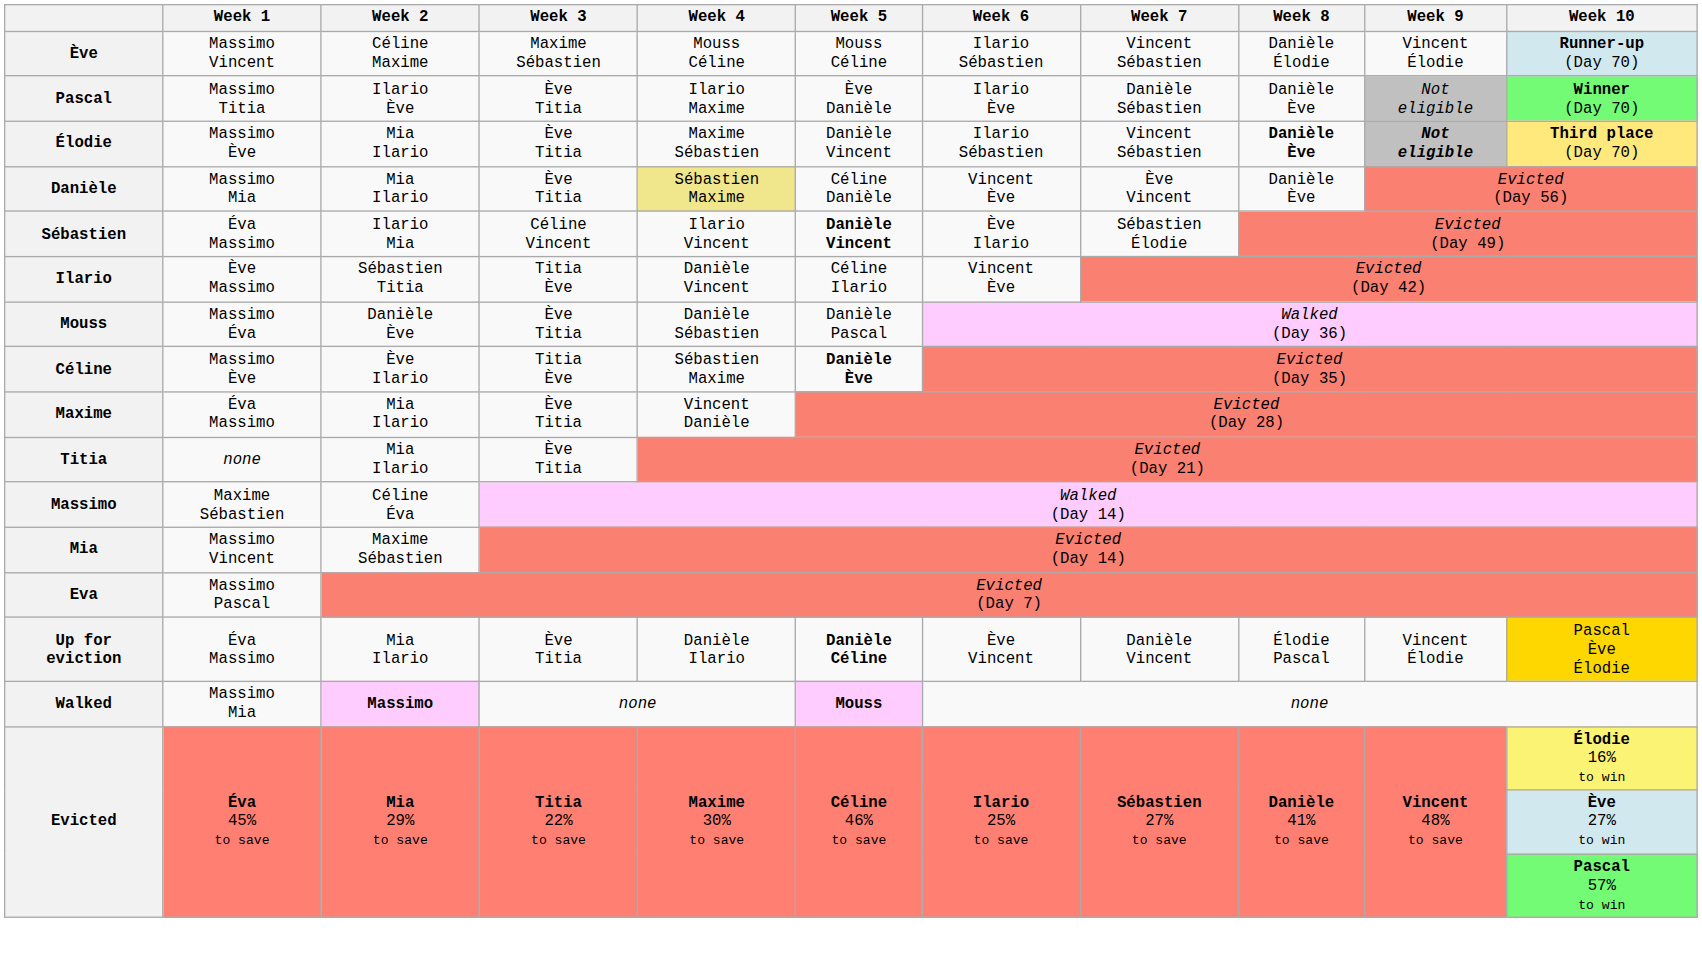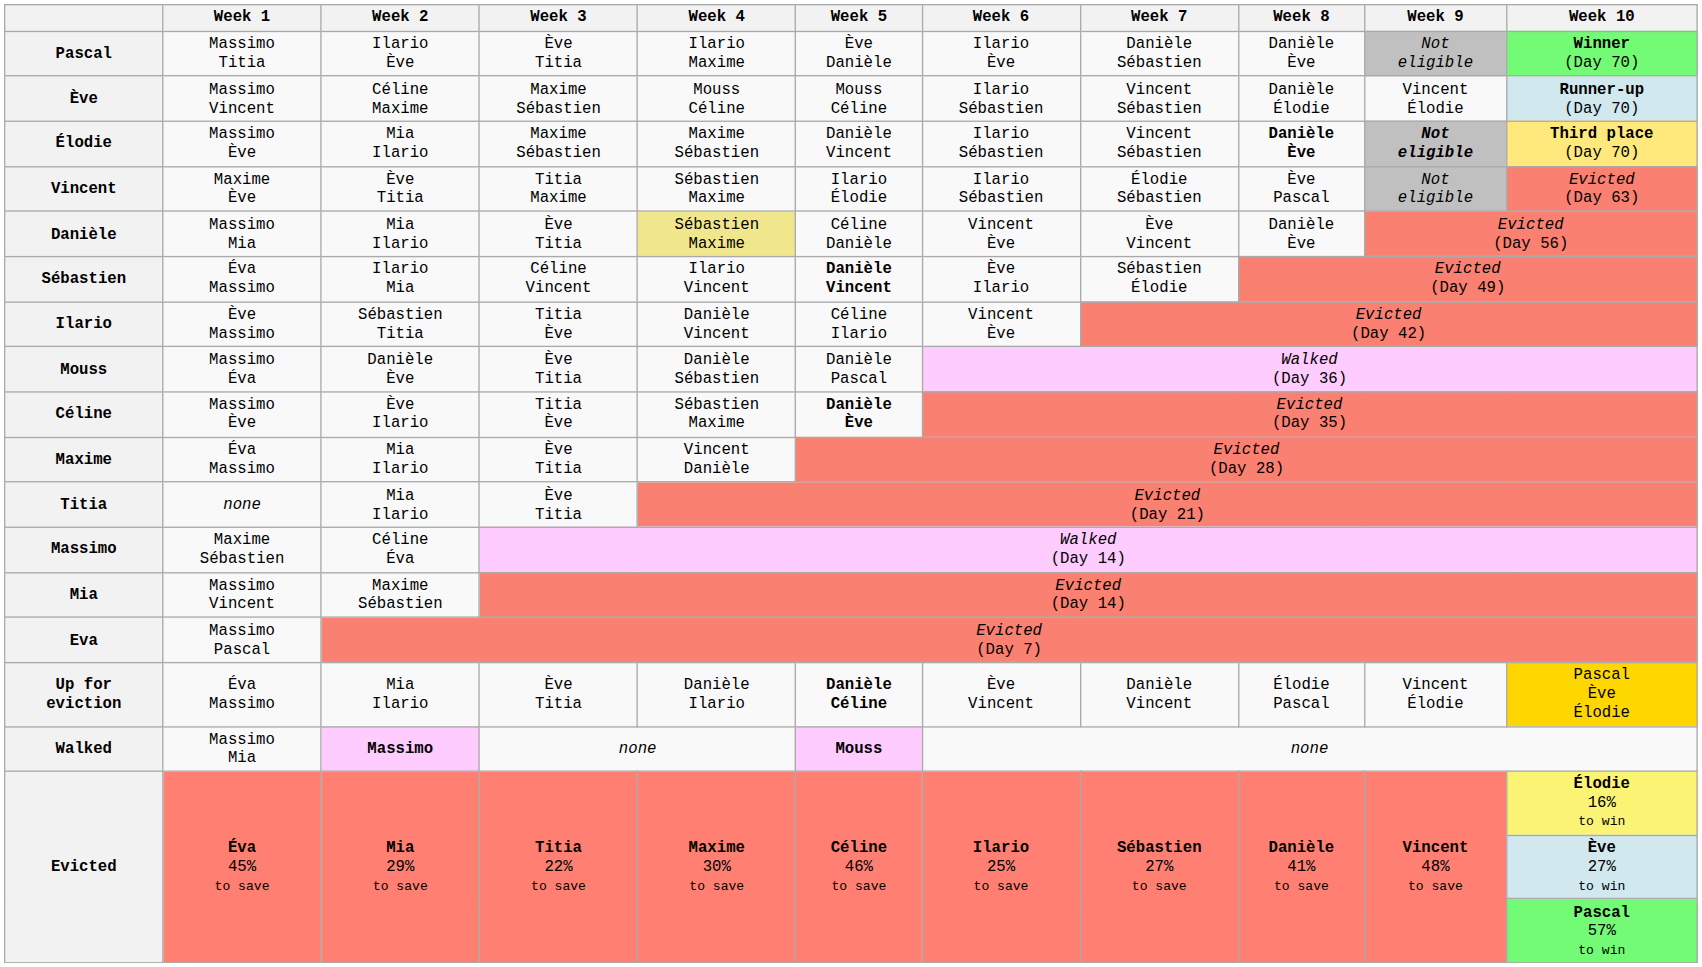rows swapped: Pascal <-> Ève
Élodie | Week 3: Ève Titia -> Maxime Sébastien
+ row: Vincent | Maxime Ève | Ève Titia | Titia Maxime | Sébastien Maxime | Ilario Élodie | Ilario Sébastien | Élodie Sébastien | Ève Pascal | Not eligible | Evicted (Day 63)
